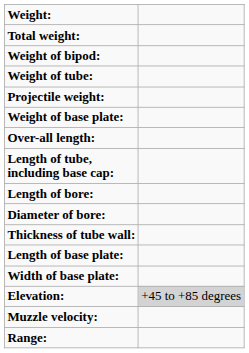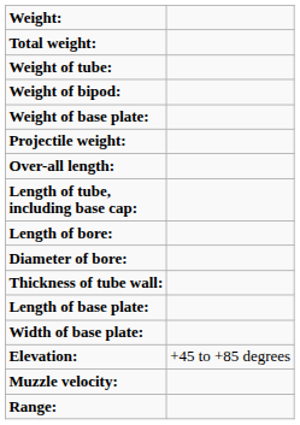rows swapped: Weight of tube: <-> Weight of bipod:
rows swapped: Weight of base plate: <-> Projectile weight:
Elevation: | column 2: lightgrey background -> no background
